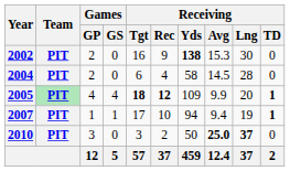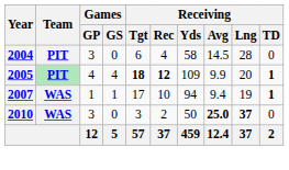- row: 2002 | PIT | 2 | 0 | 16 | 9 | 138 | 15.3 | 30 | 0
2004 | Games / GP: 2 -> 3
2007 | Team: PIT -> WAS
2010 | Team: PIT -> WAS
